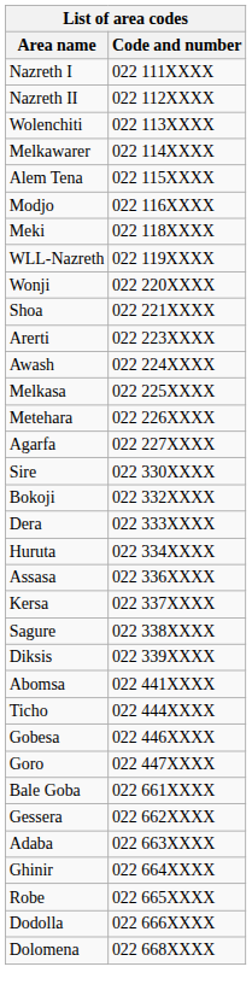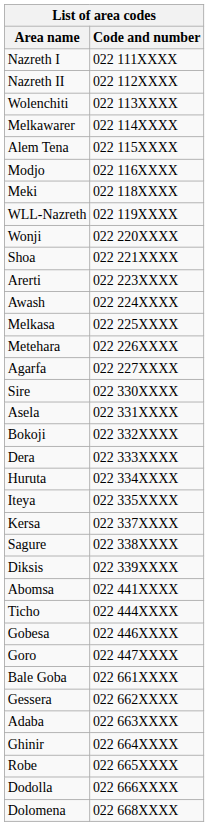+ row: Asela | 022 331XXXX
+ row: Iteya | 022 335XXXX
- row: Assasa | 022 336XXXX
